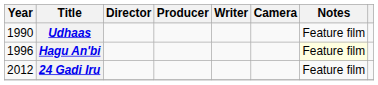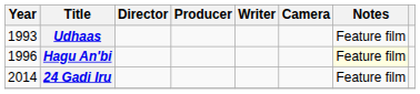Udhaas | Year: 1990 -> 1993
24 Gadi Iru | Year: 2012 -> 2014
